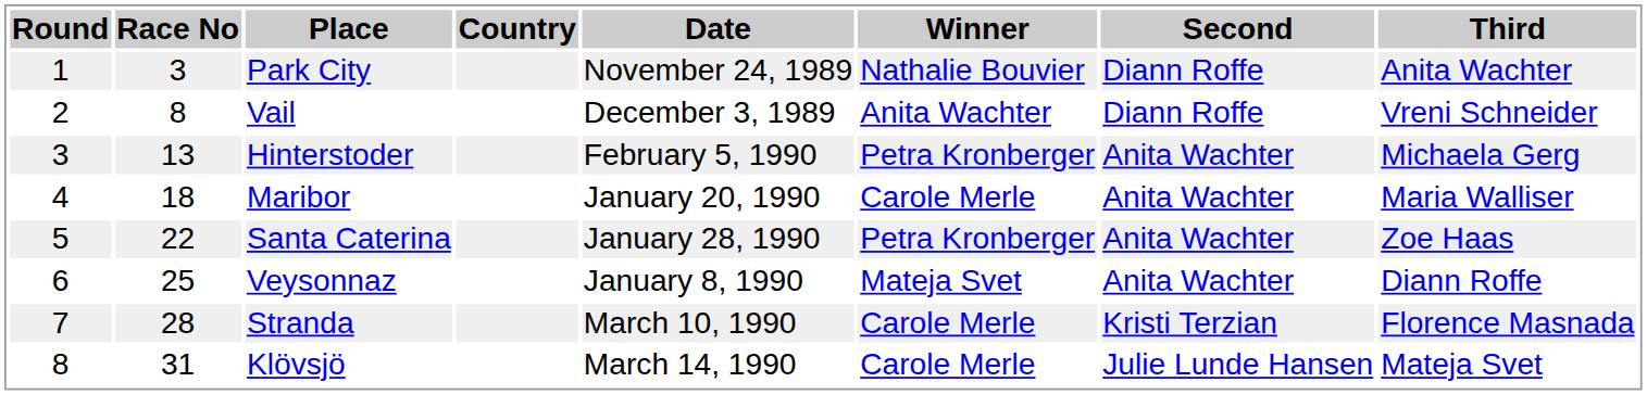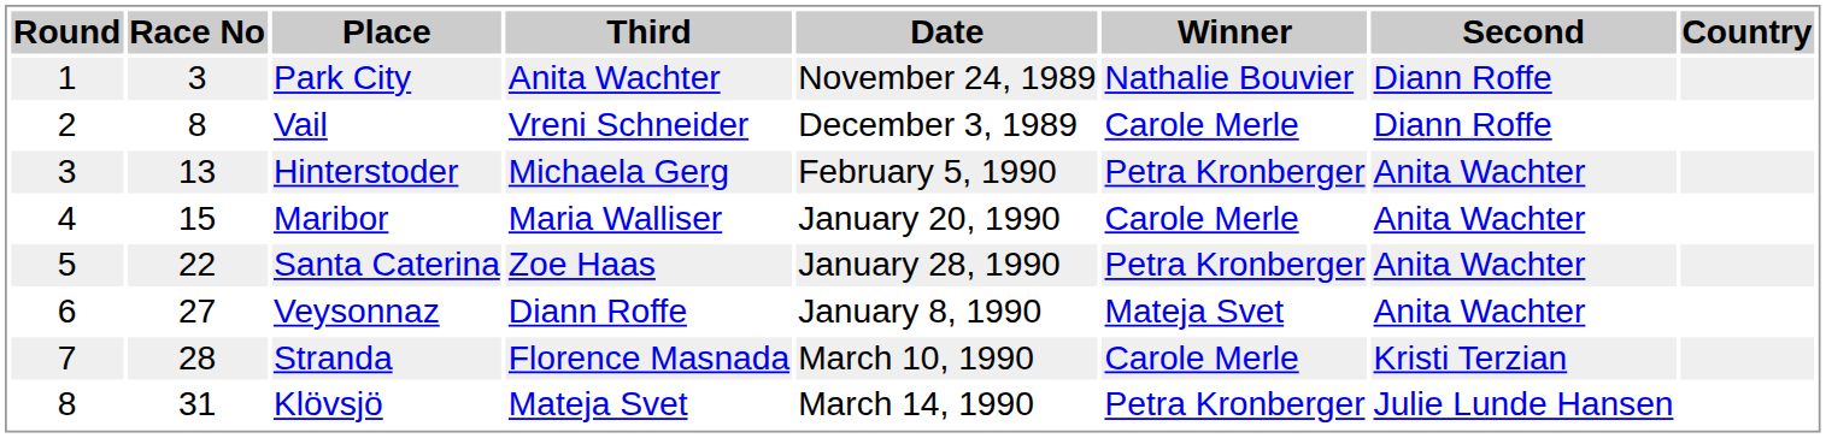columns swapped: Country <-> Third
Vail | Winner: Anita Wachter -> Carole Merle
Maribor | Race No: 18 -> 15
Veysonnaz | Race No: 25 -> 27
Klövsjö | Winner: Carole Merle -> Petra Kronberger
